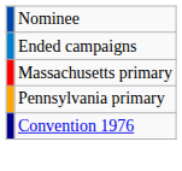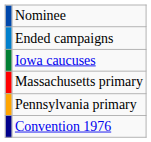+ row: Iowa caucuses
